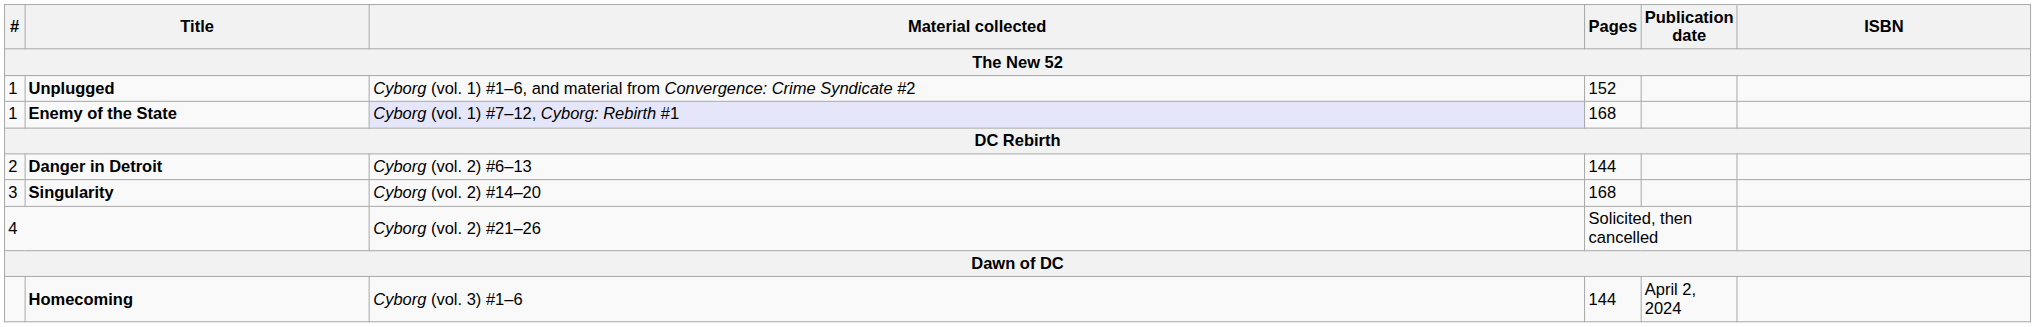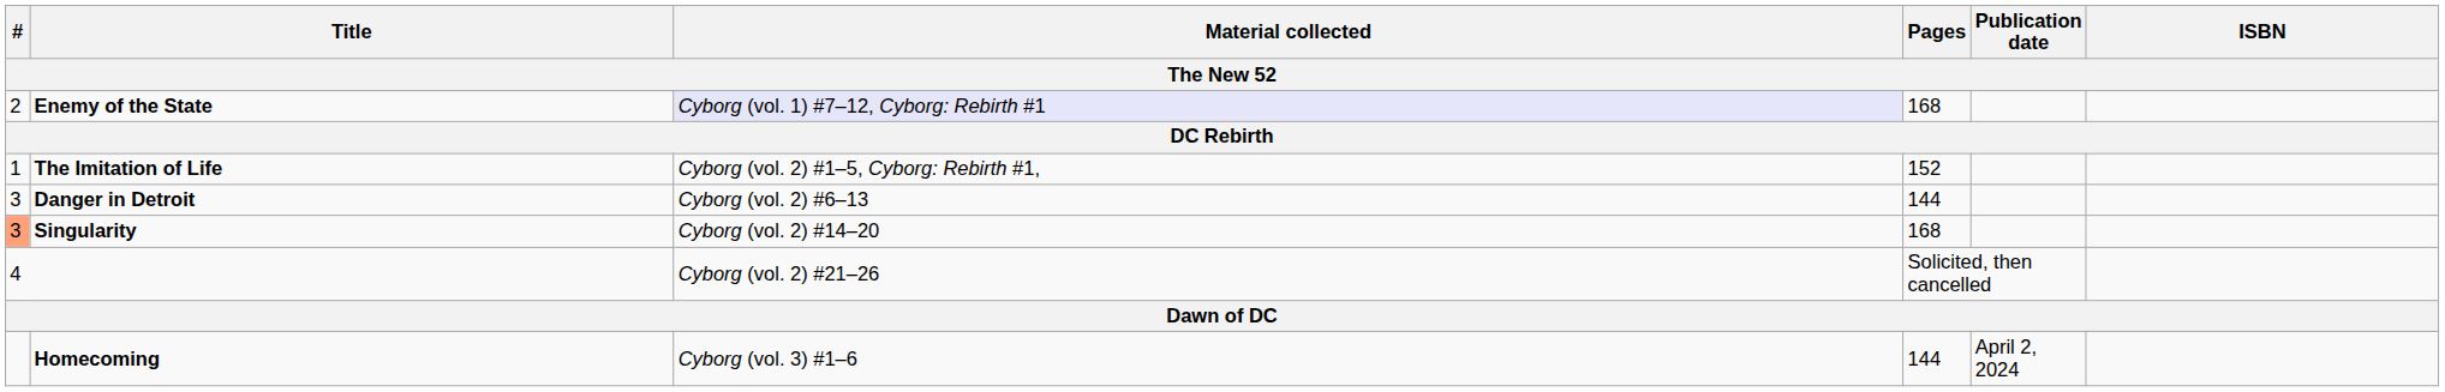- row: 1 | Unplugged | Cyborg (vol. 1) #1–6, and material from Convergence: Crime Syndicate #2 | 152
Enemy of the State | #: 1 -> 2
+ row: 1 | The Imitation of Life | Cyborg (vol. 2) #1–5, Cyborg: Rebirth #1, | 152
Danger in Detroit | #: 2 -> 3
Singularity | #: no background -> lightsalmon background
